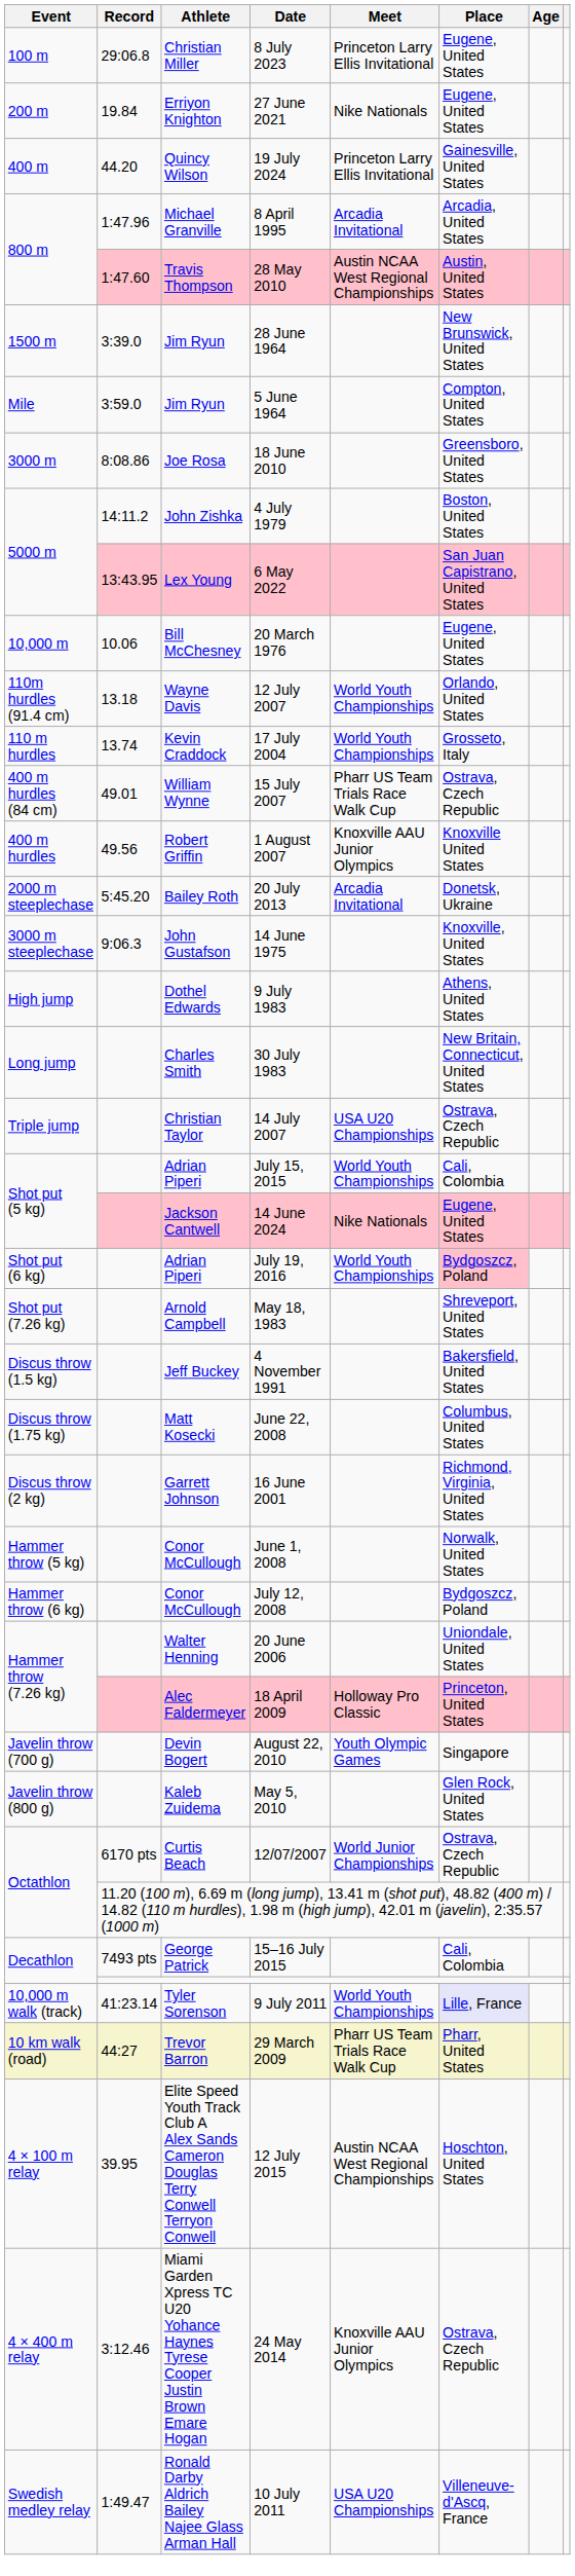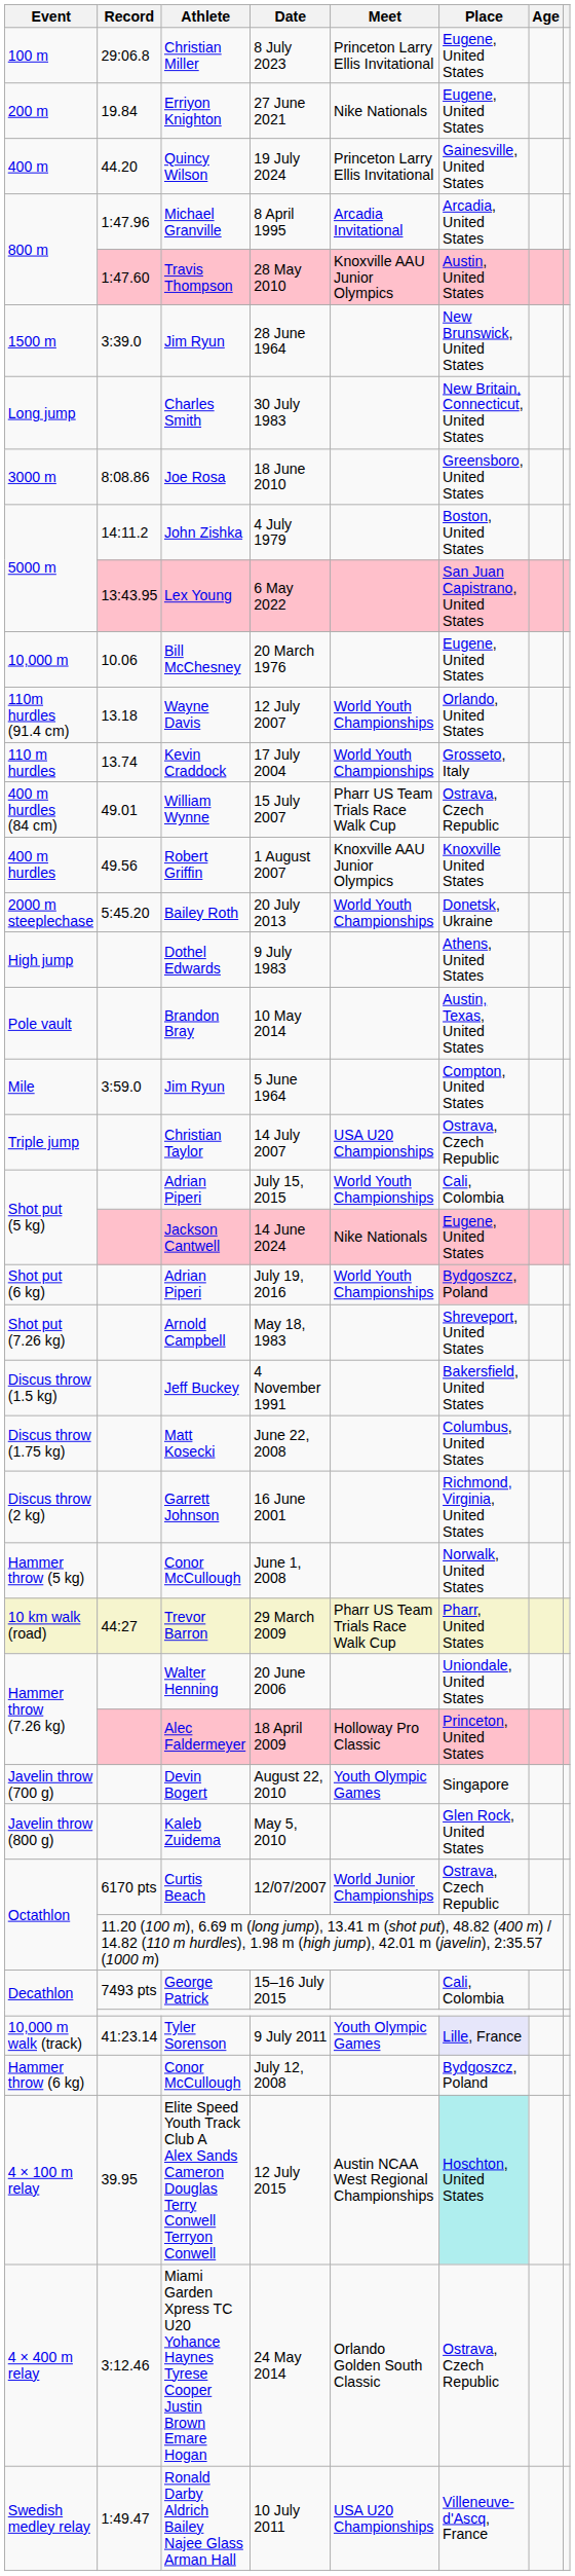28 May 2010 | Meet: Austin NCAA West Regional Championships -> Knoxville AAU Junior Olympics
rows swapped: 5 June 1964 <-> 30 July 1983
20 July 2013 | Meet: Arcadia Invitational -> World Youth Championships
- row: 3000 m steeplechase | 9:06.3 | John Gustafson | 14 June 1975 | Knoxville, United States
+ row: Pole vault | Brandon Bray | 10 May 2014 | Austin, Texas, United States
rows swapped: July 12, 2008 <-> 29 March 2009
9 July 2011 | Meet: World Youth Championships -> Youth Olympic Games
12 July 2015 | Place: no background -> paleturquoise background
24 May 2014 | Meet: Knoxville AAU Junior Olympics -> Orlando Golden South Classic
